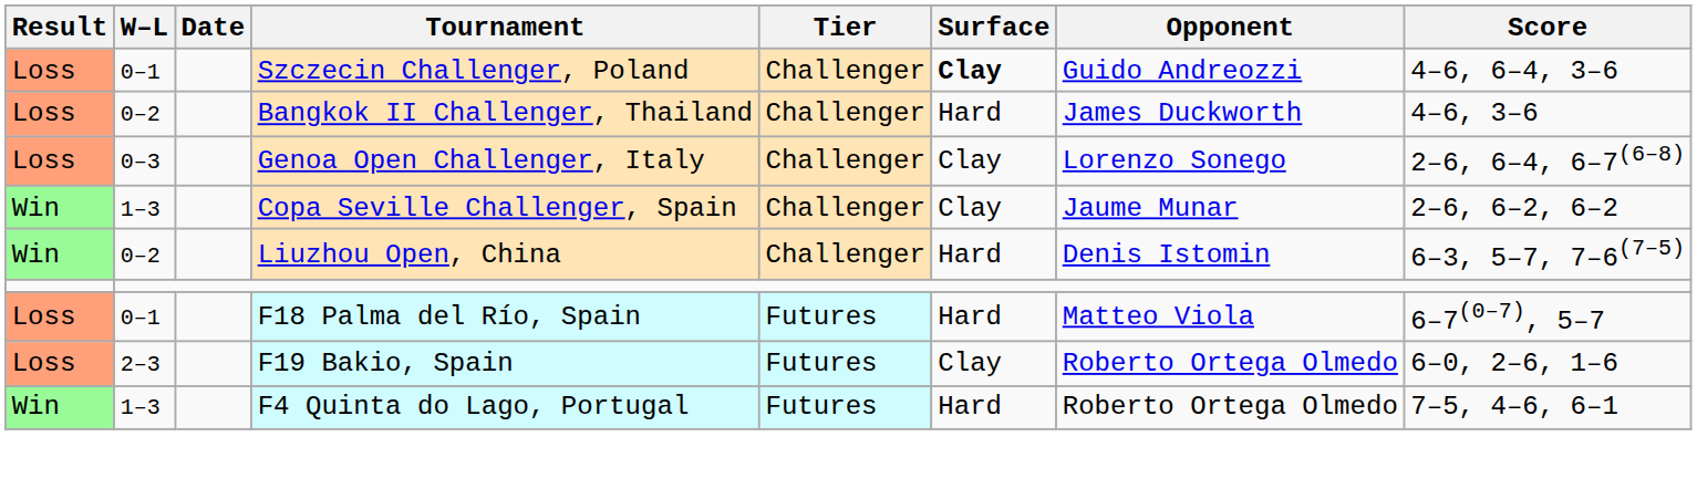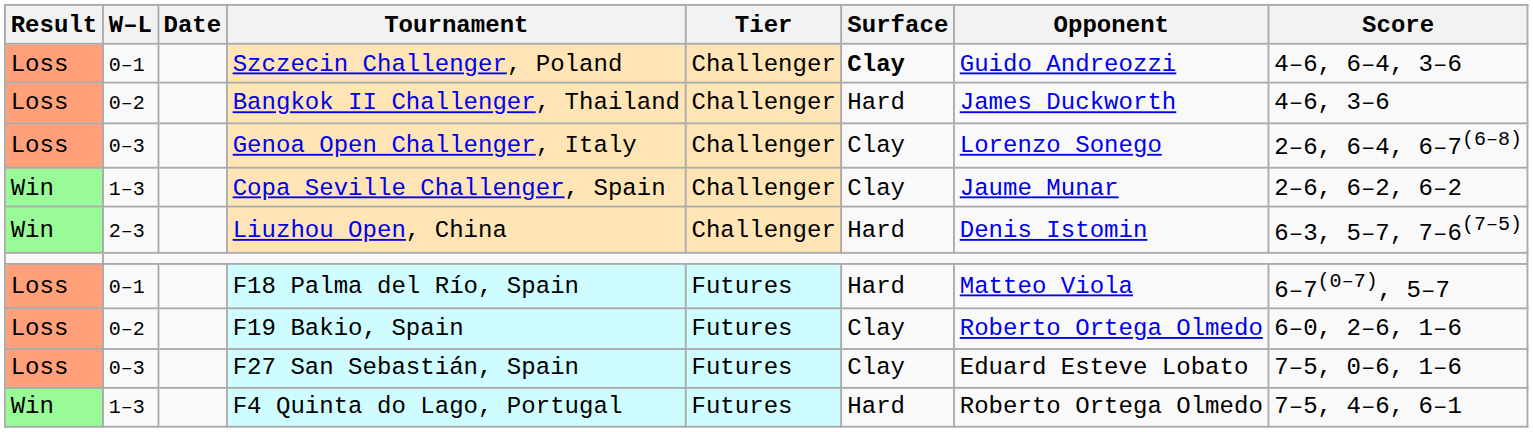Liuzhou Open, China | W–L: 0–2 -> 2–3
F19 Bakio, Spain | W–L: 2–3 -> 0–2
+ row: Loss | 0–3 | F27 San Sebastián, Spain | Futures | Clay | Eduard Esteve Lobato | 7–5, 0–6, 1–6
